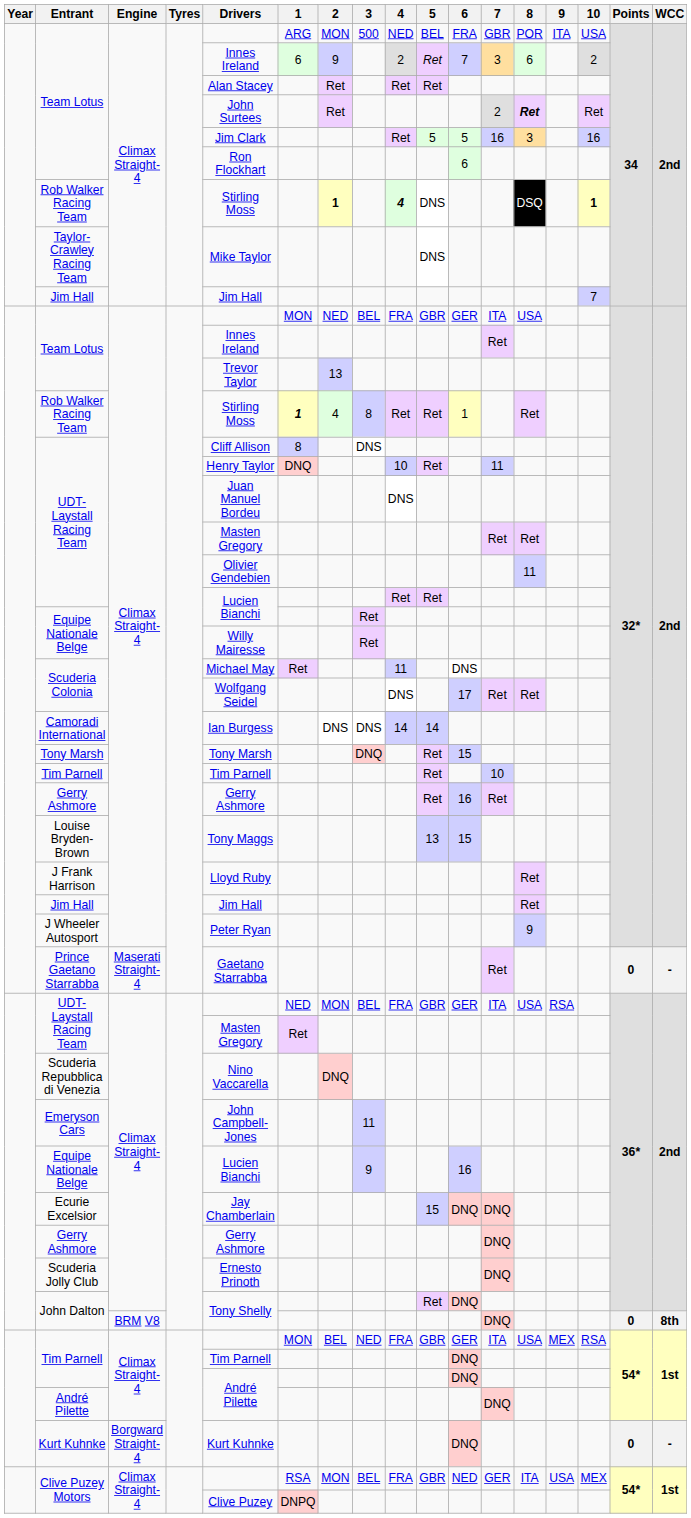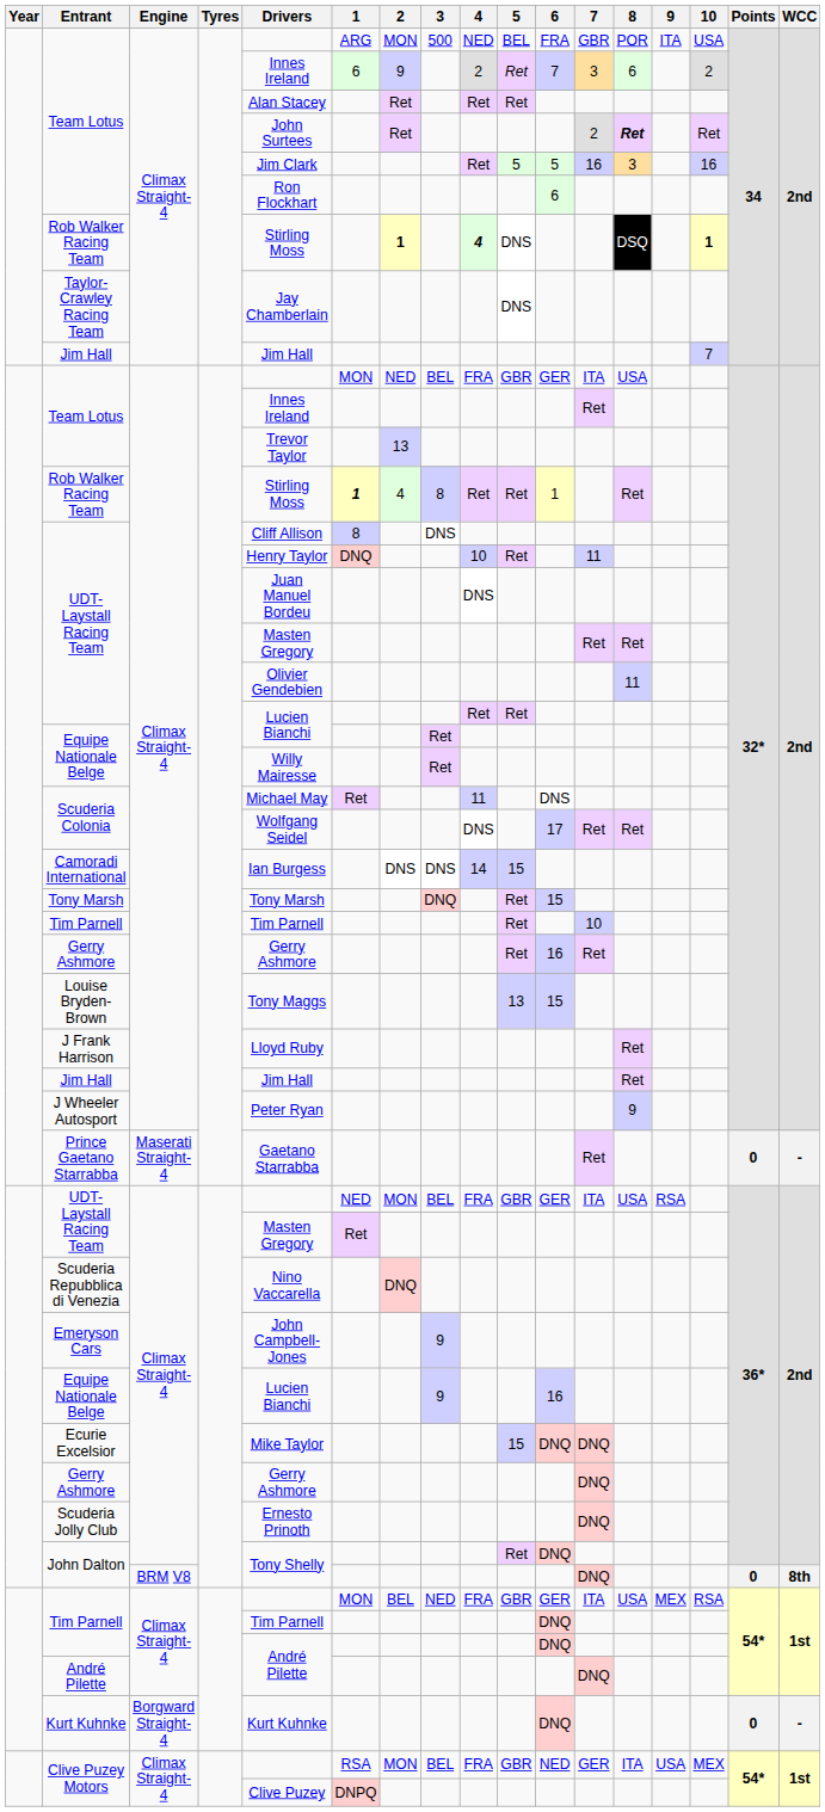Taylor-Crawley Racing Team | Drivers: Mike Taylor -> Jay Chamberlain
Camoradi International | 5: 14 -> 15
Emeryson Cars | 3: 11 -> 9
Ecurie Excelsior | Drivers: Jay Chamberlain -> Mike Taylor
